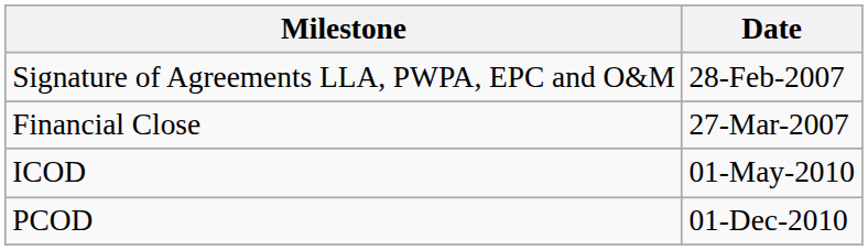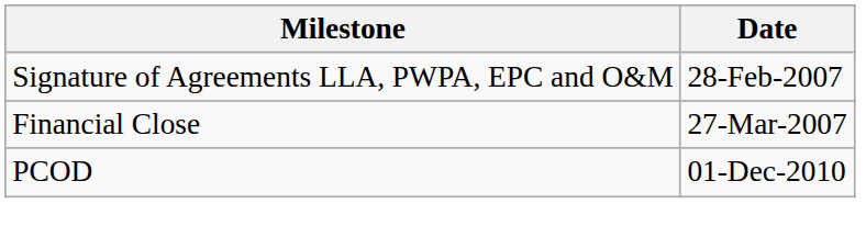- row: ICOD | 01-May-2010
